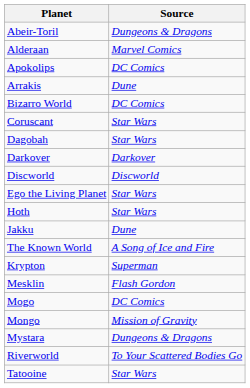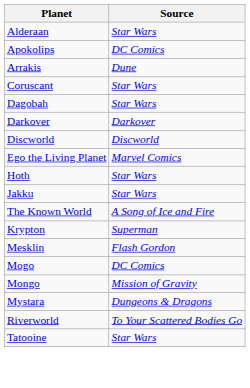- row: Abeir-Toril | Dungeons & Dragons
Alderaan | Source: Marvel Comics -> Star Wars
- row: Bizarro World | DC Comics
Ego the Living Planet | Source: Star Wars -> Marvel Comics
Jakku | Source: Dune -> Star Wars
